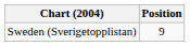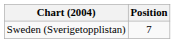Sweden (Sverigetopplistan) | Position: 9 -> 7
